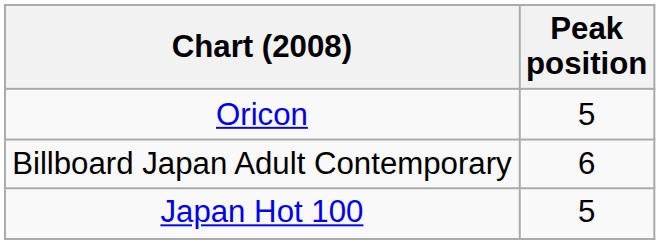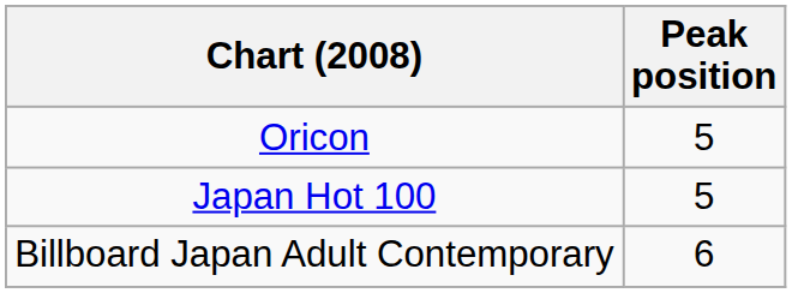rows swapped: Japan Hot 100 <-> Billboard Japan Adult Contemporary
